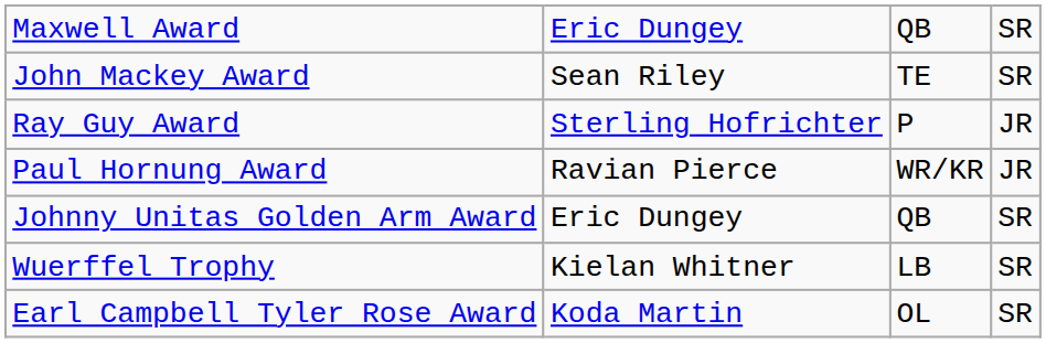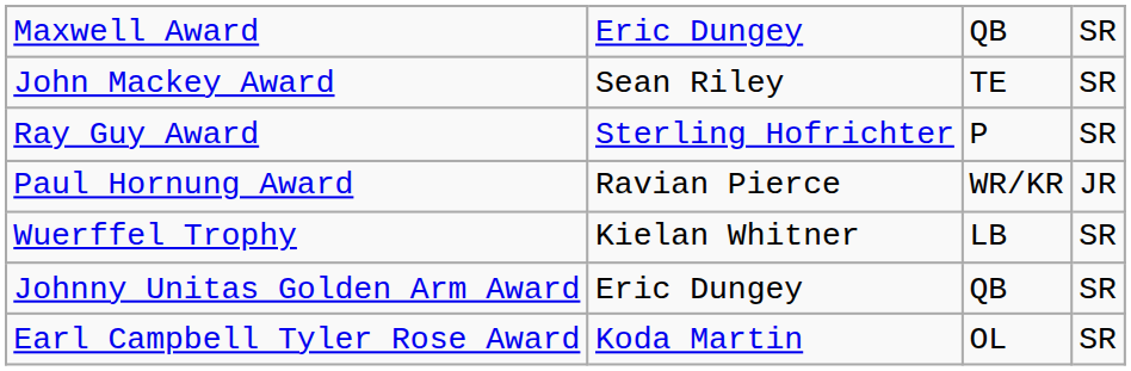Ray Guy Award | column 4: JR -> SR
rows swapped: Wuerffel Trophy <-> Johnny Unitas Golden Arm Award
